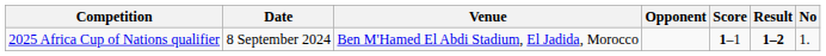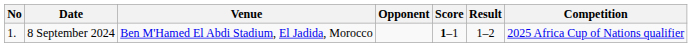columns swapped: No <-> Competition
8 September 2024 | Result: bold -> normal
